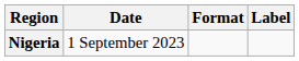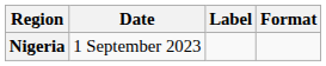columns swapped: Format <-> Label
